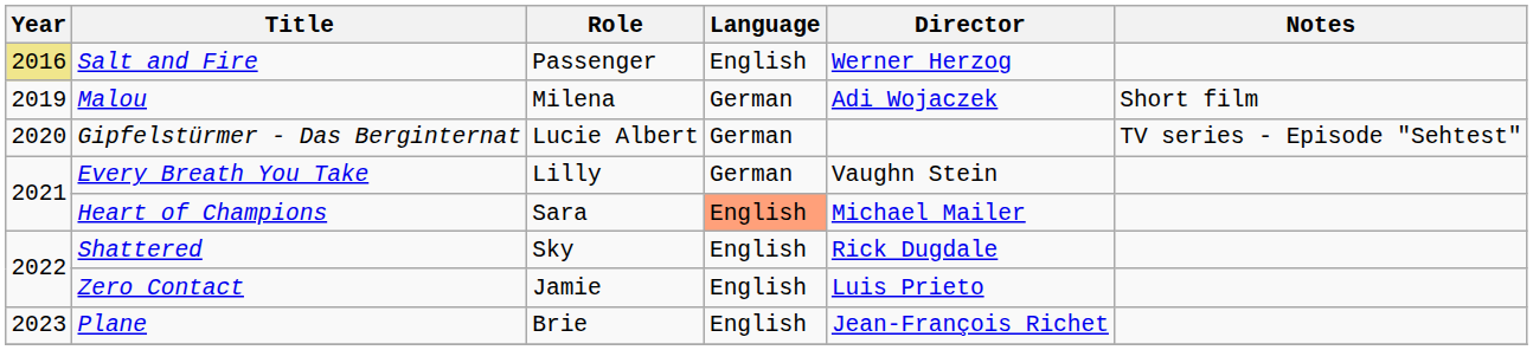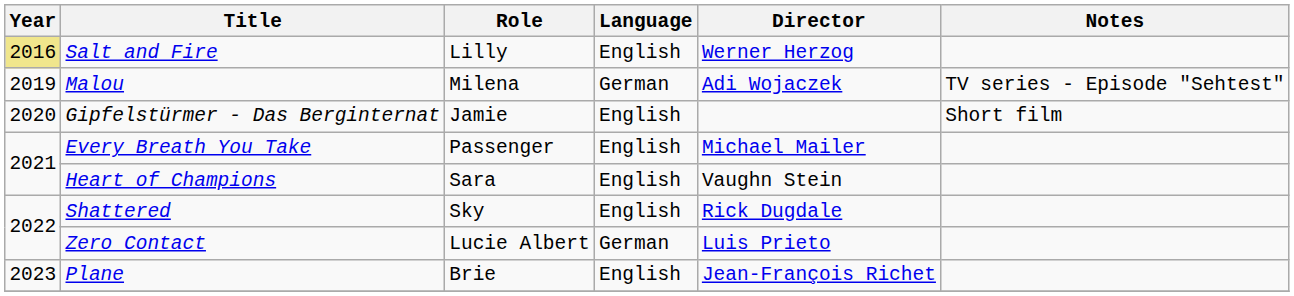Salt and Fire | Role: Passenger -> Lilly
Malou | Notes: Short film -> TV series - Episode "Sehtest"
Gipfelstürmer - Das Berginternat | Role: Lucie Albert -> Jamie
Gipfelstürmer - Das Berginternat | Language: German -> English
Gipfelstürmer - Das Berginternat | Notes: TV series - Episode "Sehtest" -> Short film
Every Breath You Take | Role: Lilly -> Passenger
Every Breath You Take | Language: German -> English
Every Breath You Take | Director: Vaughn Stein -> Michael Mailer
Heart of Champions | Language: lightsalmon background -> no background
Heart of Champions | Director: Michael Mailer -> Vaughn Stein
Zero Contact | Role: Jamie -> Lucie Albert
Zero Contact | Language: English -> German
